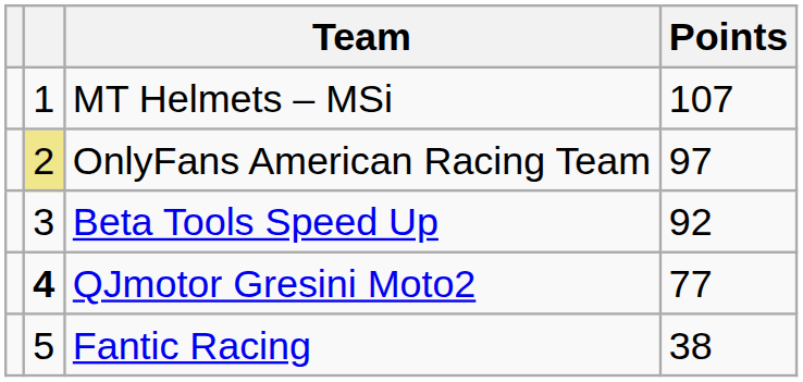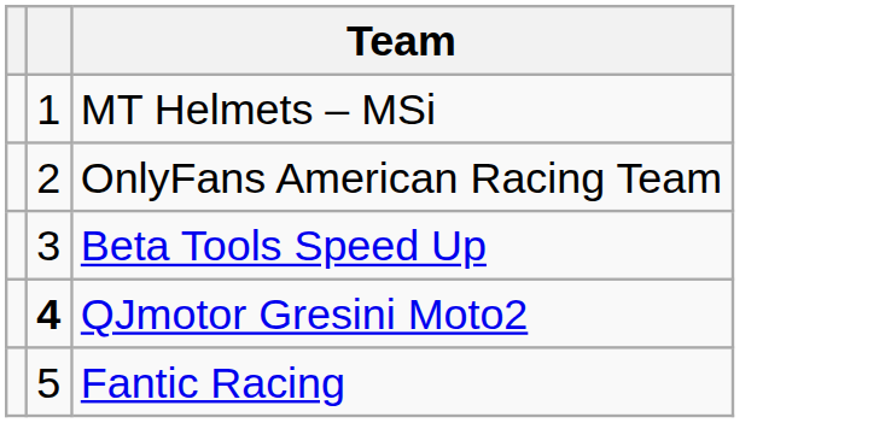- column: Points | 107 | 97 | 92 | 77 | 38
OnlyFans American Racing Team | column 2: khaki background -> no background
